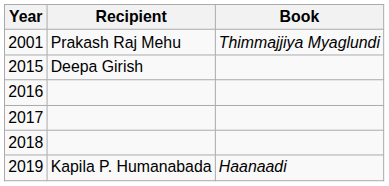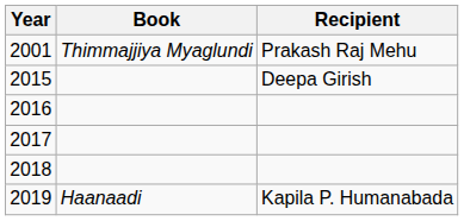columns swapped: Recipient <-> Book
